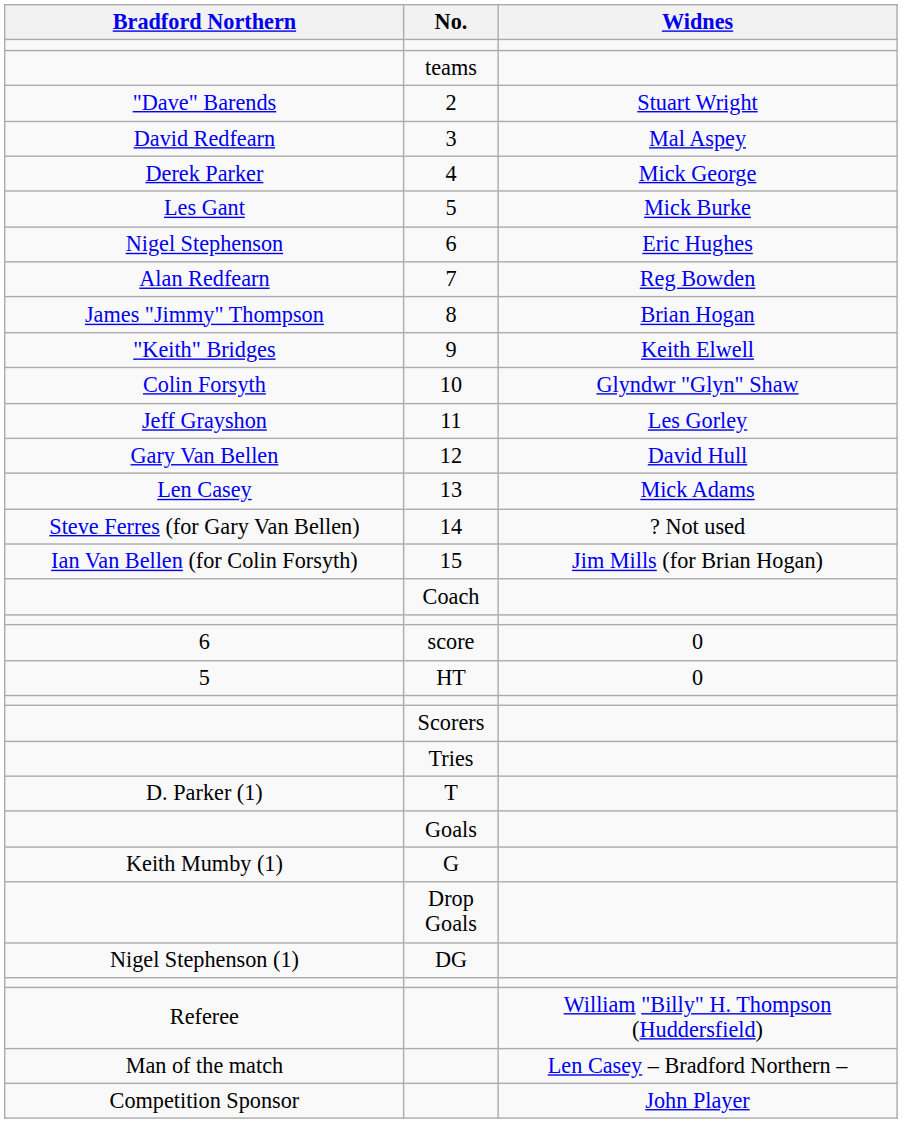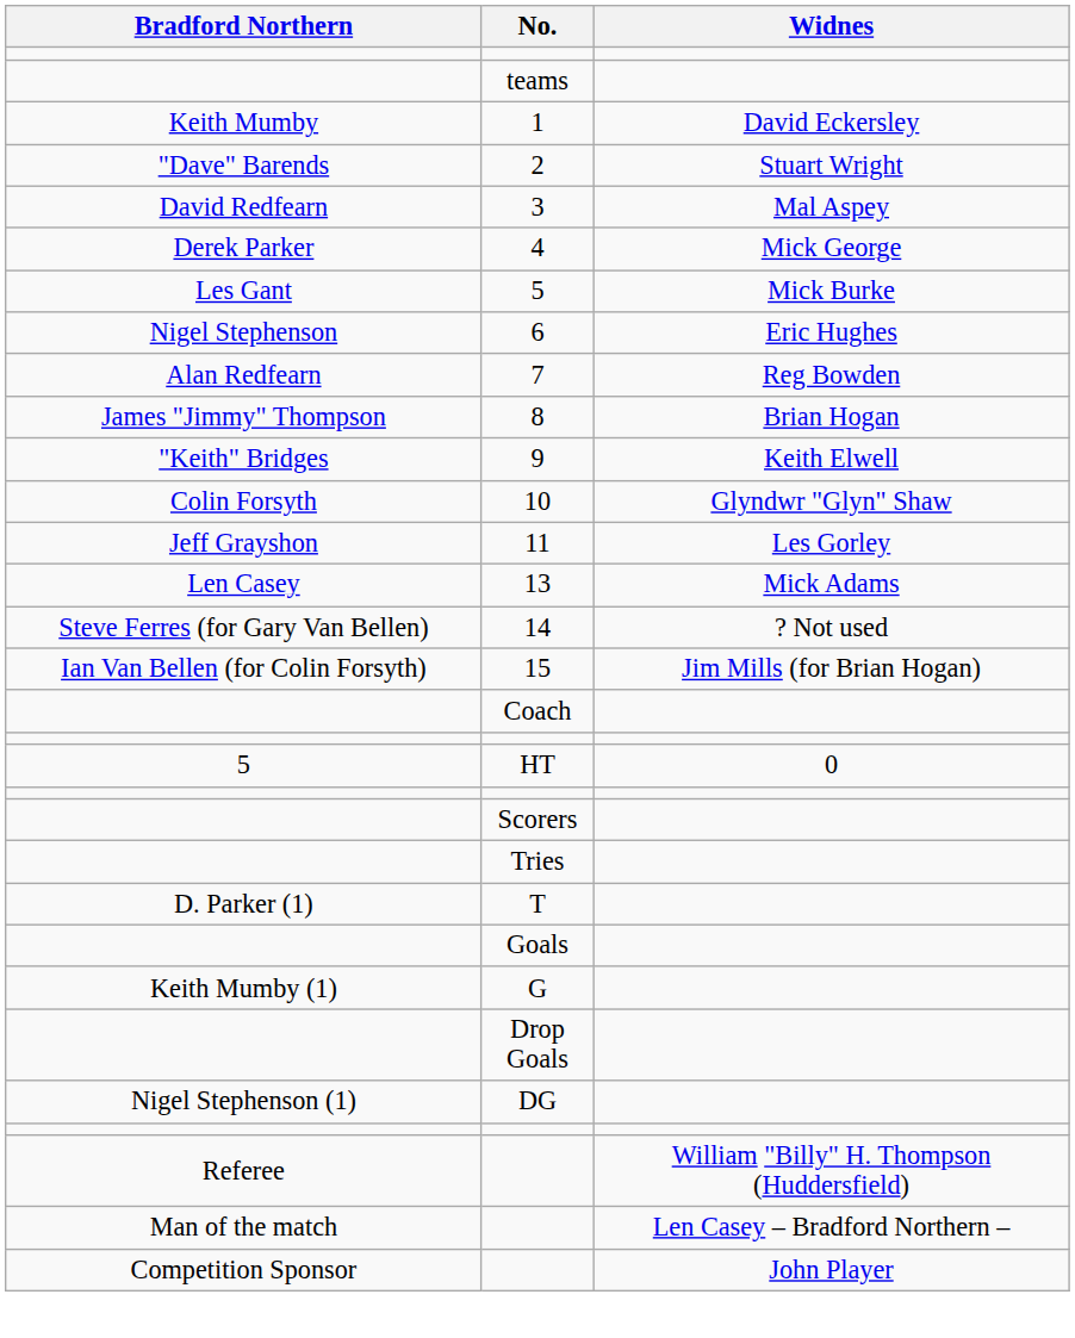+ row: Keith Mumby | 1 | David Eckersley
- row: Gary Van Bellen | 12 | David Hull
- row: 6 | score | 0
